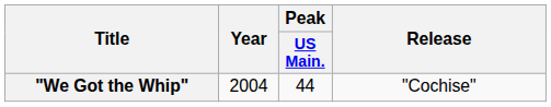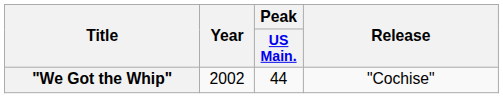"We Got the Whip" | Year: 2004 -> 2002
